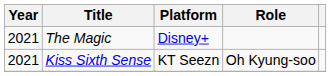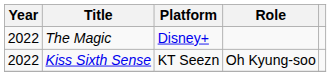The Magic | Year: 2021 -> 2022
Kiss Sixth Sense | Year: 2021 -> 2022
